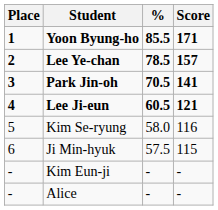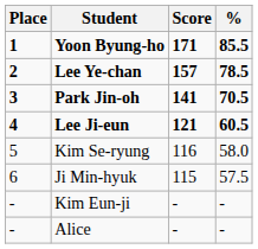columns swapped: Score <-> %
